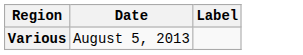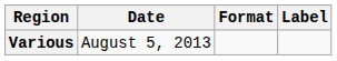+ column: Format
